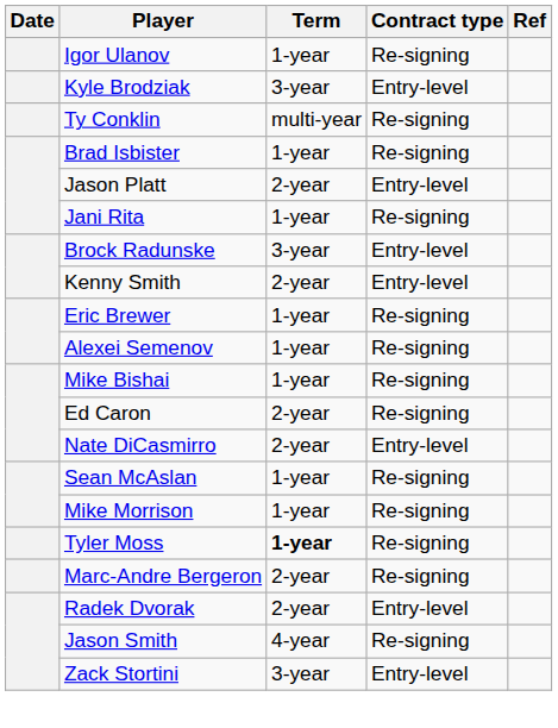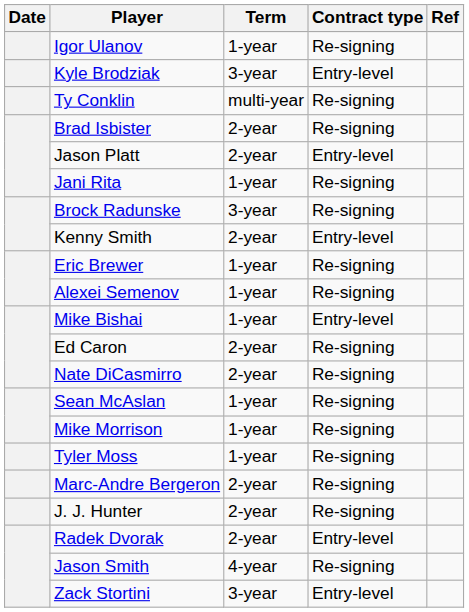Brad Isbister | Term: 1-year -> 2-year
Brock Radunske | Contract type: Entry-level -> Re-signing
Mike Bishai | Contract type: Re-signing -> Entry-level
Nate DiCasmirro | Contract type: Entry-level -> Re-signing
Tyler Moss | Term: bold -> normal
+ row: J. J. Hunter | 2-year | Re-signing
